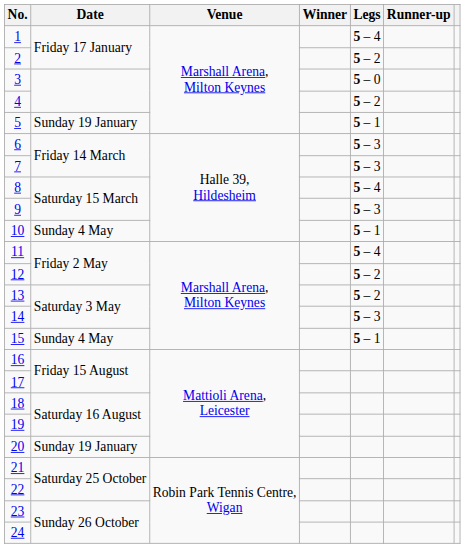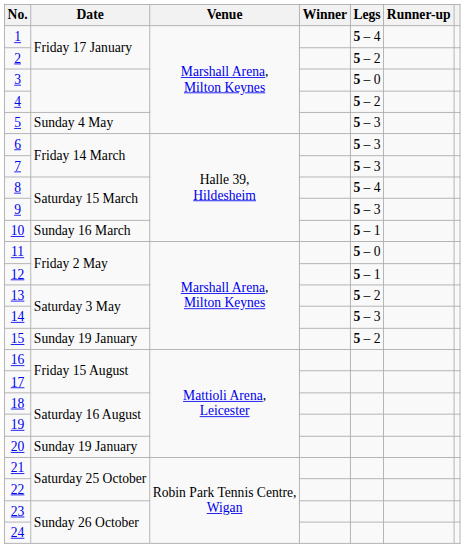5 | Date: Sunday 19 January -> Sunday 4 May
5 | Legs: 5 – 1 -> 5 – 3
10 | Date: Sunday 4 May -> Sunday 16 March
11 | Legs: 5 – 4 -> 5 – 0
12 | Legs: 5 – 2 -> 5 – 1
15 | Date: Sunday 4 May -> Sunday 19 January
15 | Legs: 5 – 1 -> 5 – 2
